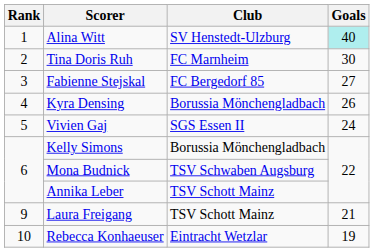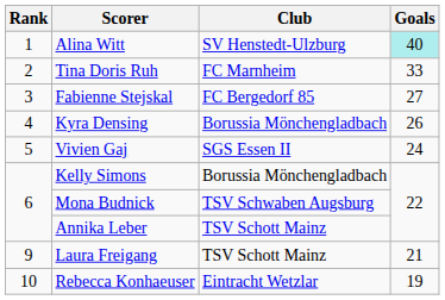Tina Doris Ruh | Goals: 30 -> 33
